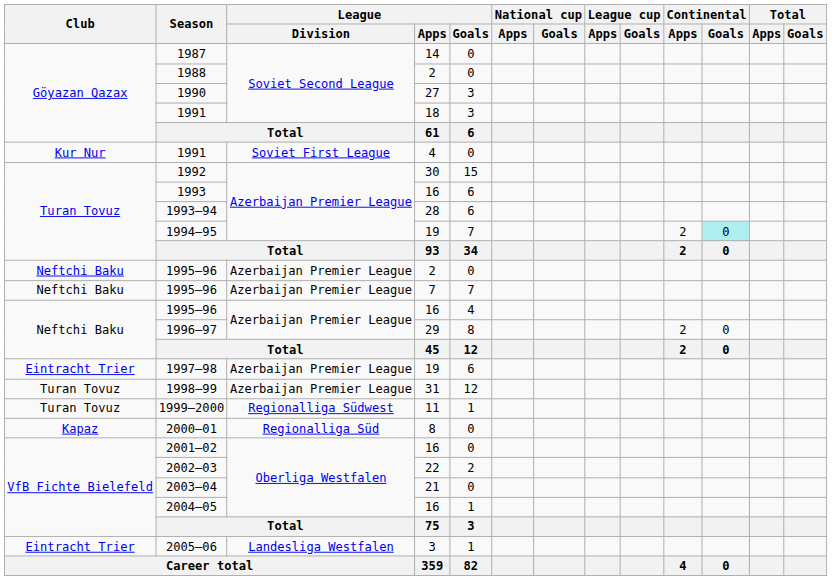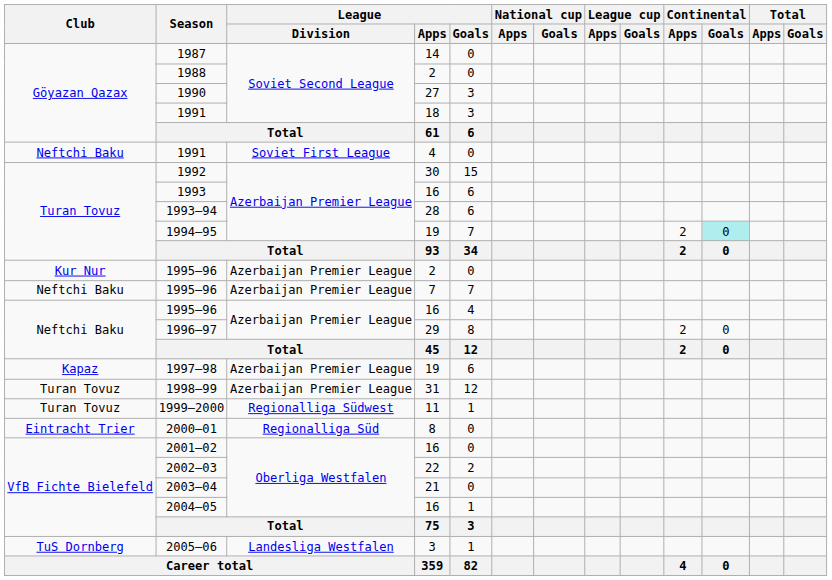1991 / 4 | Club: Kur Nur -> Neftchi Baku
1995–96 / 2 | Club: Neftchi Baku -> Kur Nur
1997–98 | Club: Eintracht Trier -> Kapaz
2000–01 | Club: Kapaz -> Eintracht Trier
2005–06 | Club: Eintracht Trier -> TuS Dornberg
